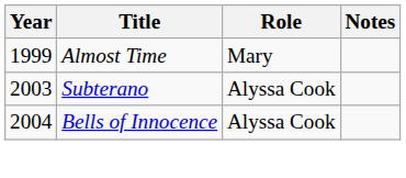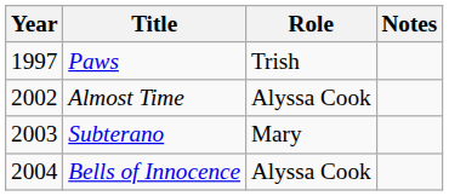+ row: 1997 | Paws | Trish
Almost Time | Year: 1999 -> 2002
Almost Time | Role: Mary -> Alyssa Cook
Subterano | Role: Alyssa Cook -> Mary
